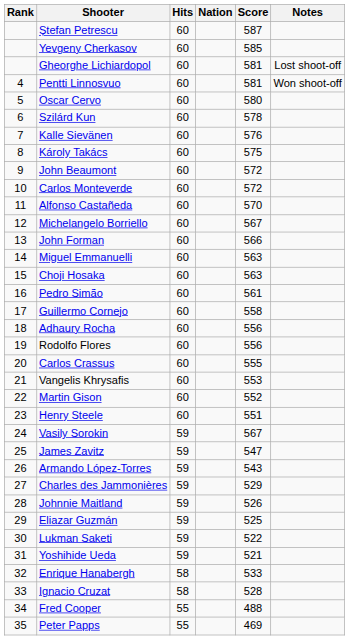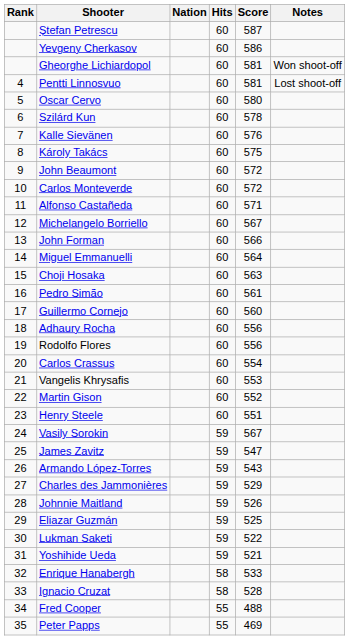columns swapped: Nation <-> Hits
Yevgeny Cherkasov | Score: 585 -> 586
Gheorghe Lichiardopol | Notes: Lost shoot-off -> Won shoot-off
Pentti Linnosvuo | Notes: Won shoot-off -> Lost shoot-off
Alfonso Castañeda | Score: 570 -> 571
Miguel Emmanuelli | Score: 563 -> 564
Guillermo Cornejo | Score: 558 -> 560
Carlos Crassus | Score: 555 -> 554
